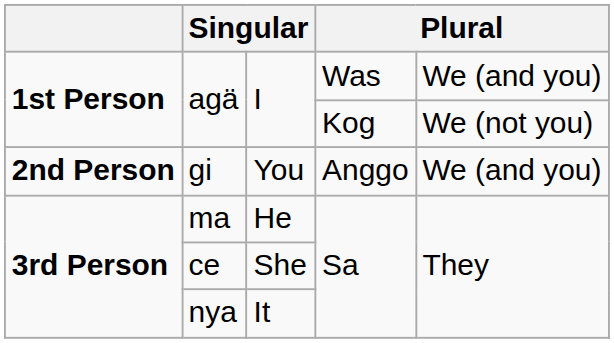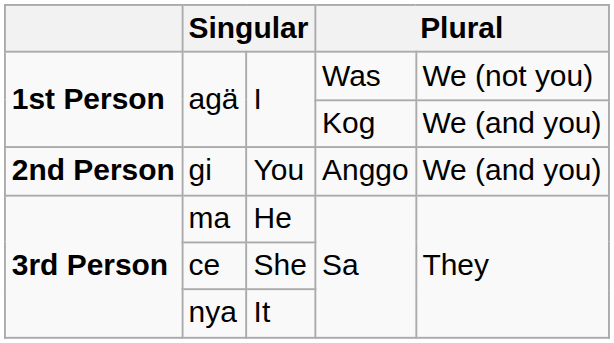agä / Was | column 5: We (and you) -> We (not you)
agä / Kog | column 5: We (not you) -> We (and you)
